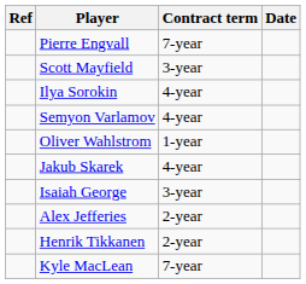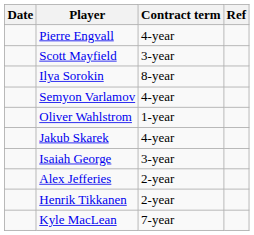columns swapped: Date <-> Ref
Pierre Engvall | Contract term: 7-year -> 4-year
Ilya Sorokin | Contract term: 4-year -> 8-year
